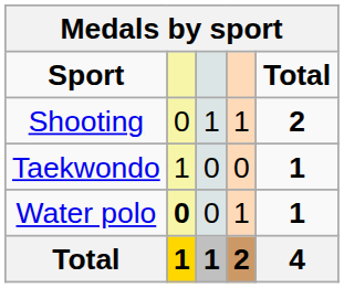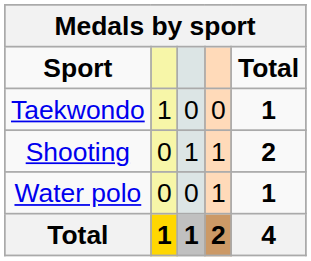rows swapped: Taekwondo <-> Shooting
Water polo | column 2: bold -> normal
